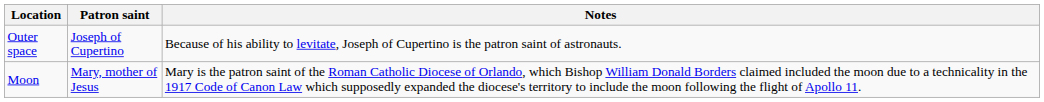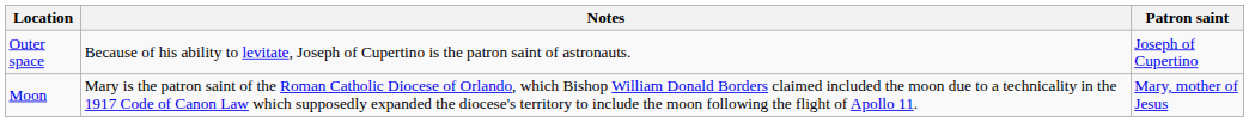columns swapped: Patron saint <-> Notes
